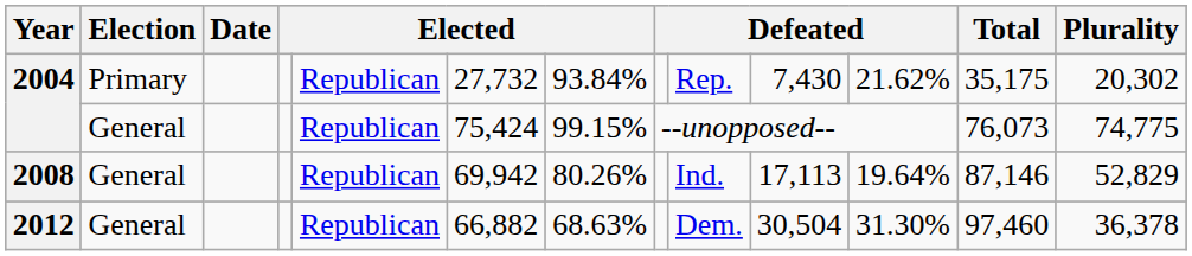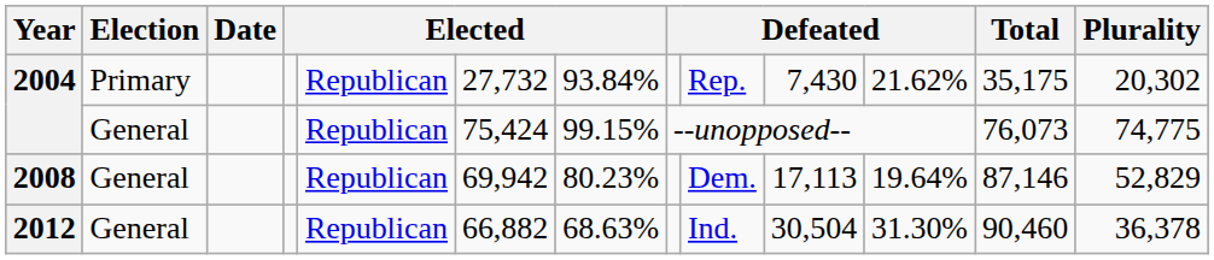2008 | column 7: 80.26% -> 80.23%
2008 | column 9: Ind. -> Dem.
2012 | column 9: Dem. -> Ind.
2012 | Total: 97,460 -> 90,460
